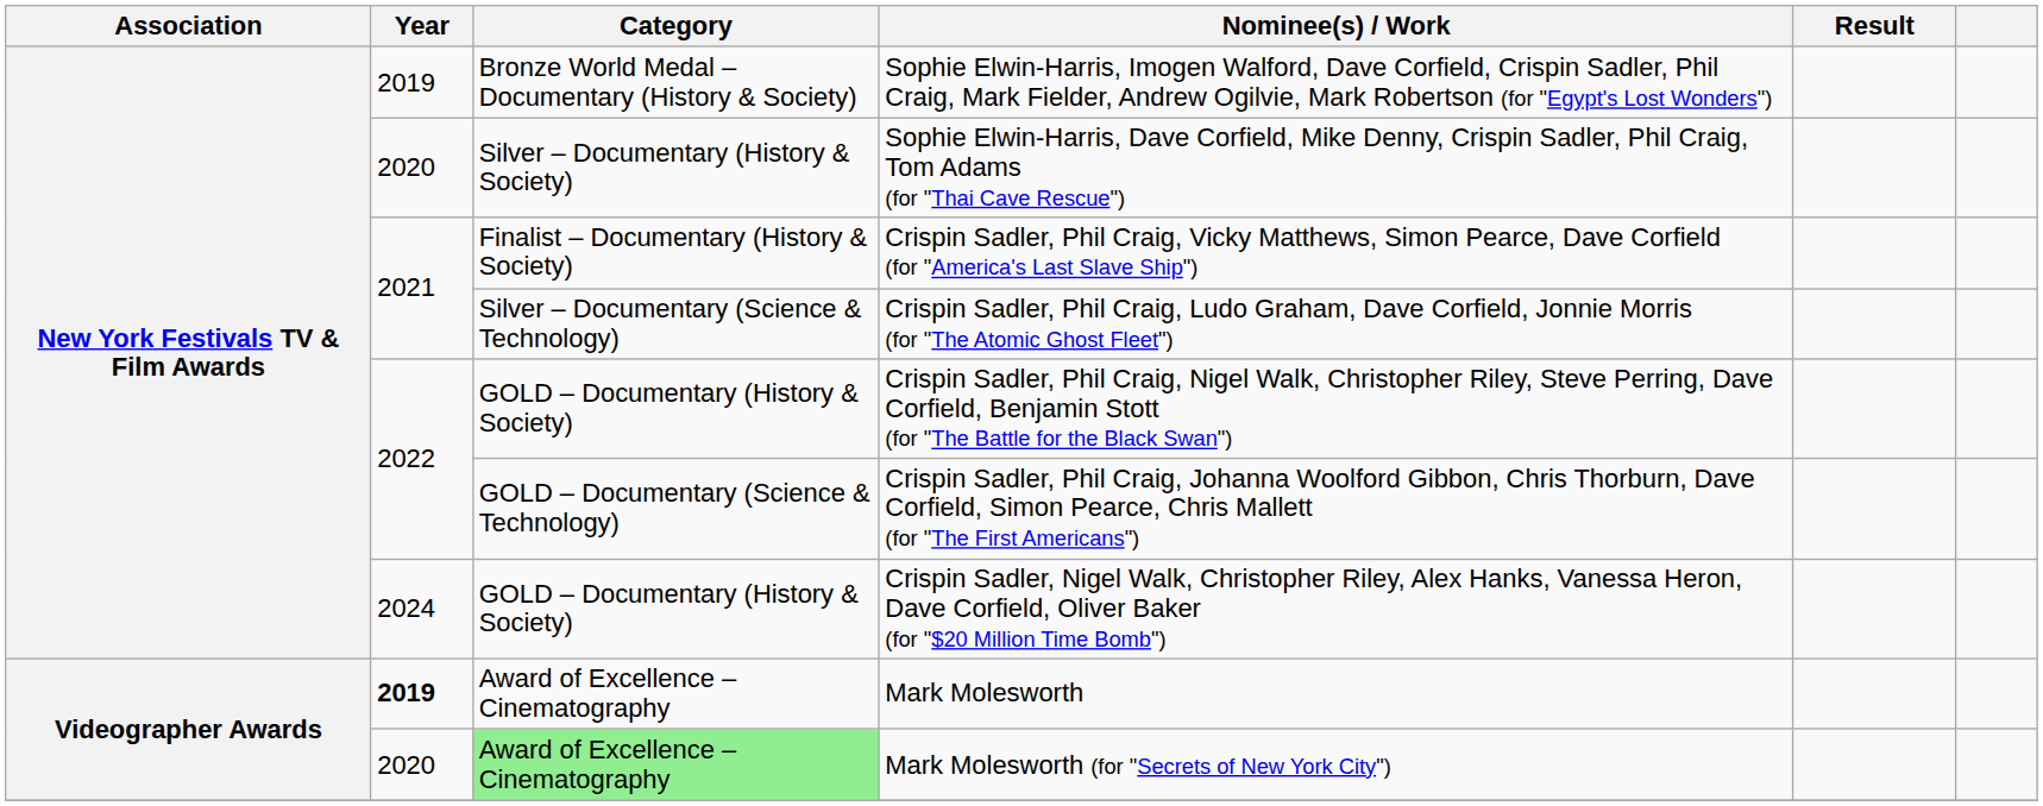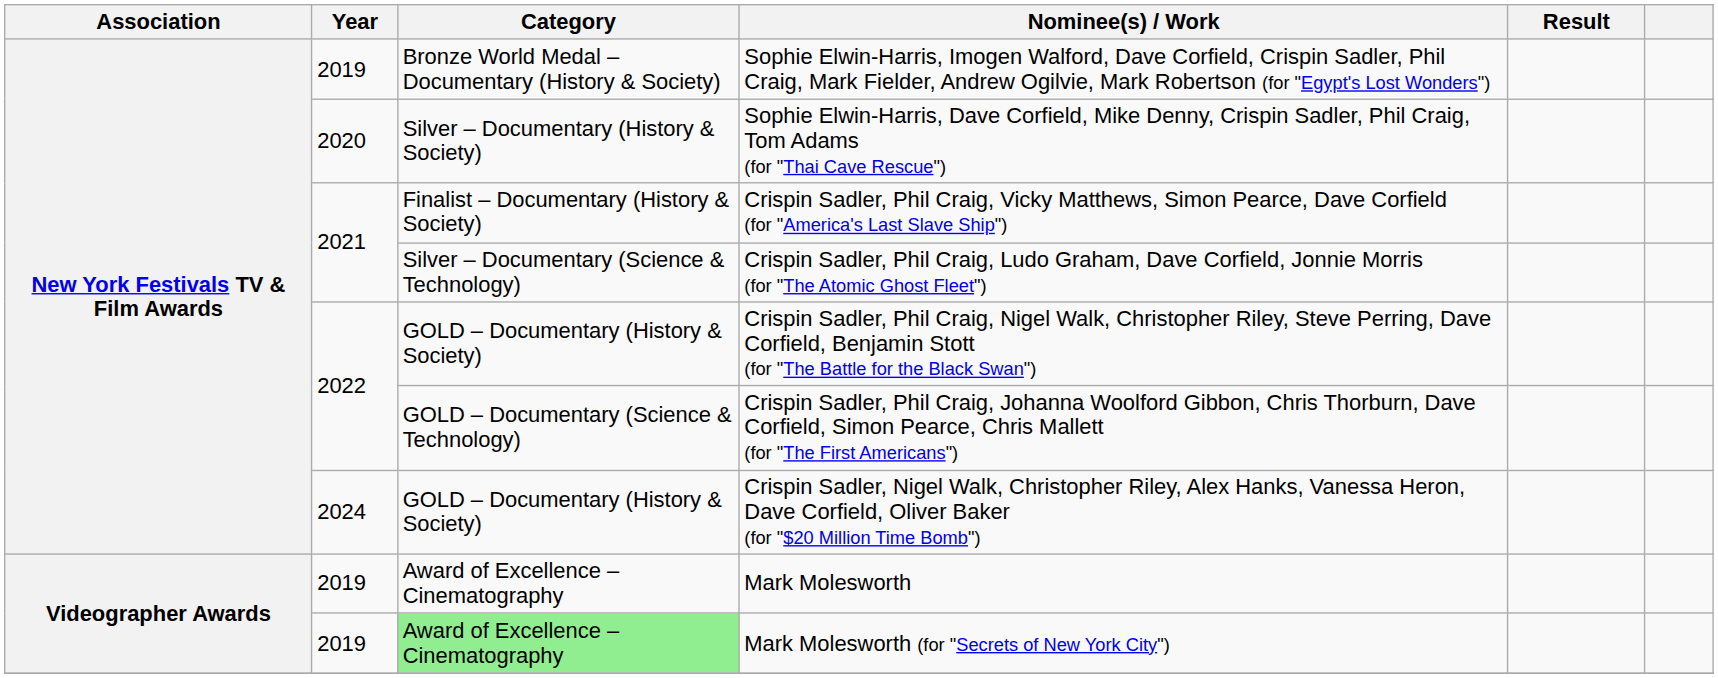Mark Molesworth | Year: bold -> normal
Mark Molesworth (for "Secrets of New York City") | Year: 2020 -> 2019
